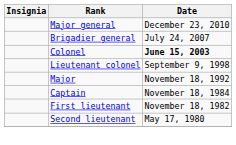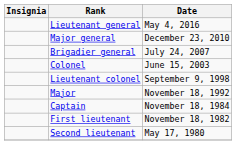+ row: Lieutenant general | May 4, 2016
Colonel | Date: bold -> normal
